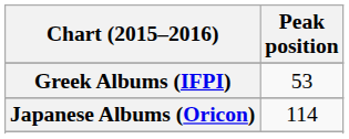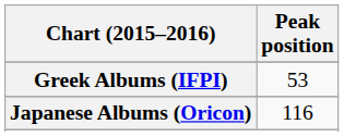Japanese Albums (Oricon) | Peak position: 114 -> 116
